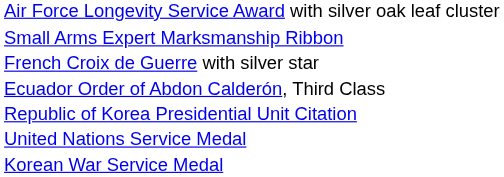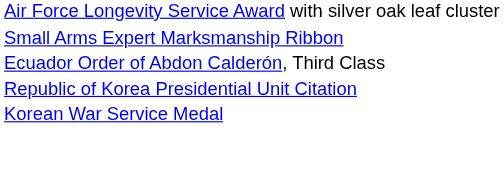- row: French Croix de Guerre with silver star
- row: United Nations Service Medal
